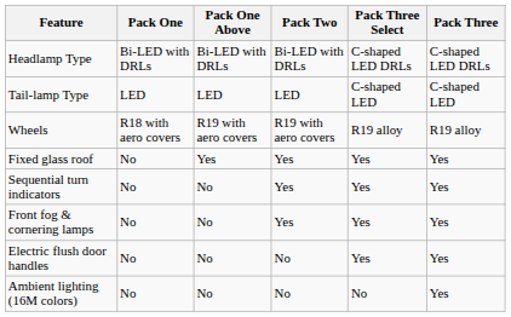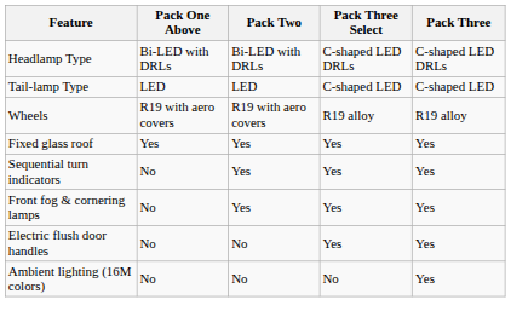- column: Pack One | Bi-LED with DRLs | LED | R18 with aero covers | No | No | No | No | No
